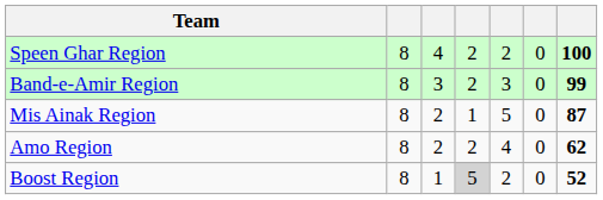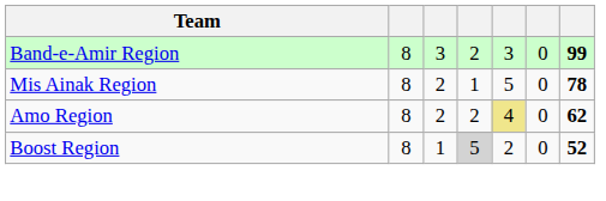- row: Speen Ghar Region | 8 | 4 | 2 | 2 | 0 | 100
Mis Ainak Region | column 7: 87 -> 78
Amo Region | column 5: no background -> khaki background
